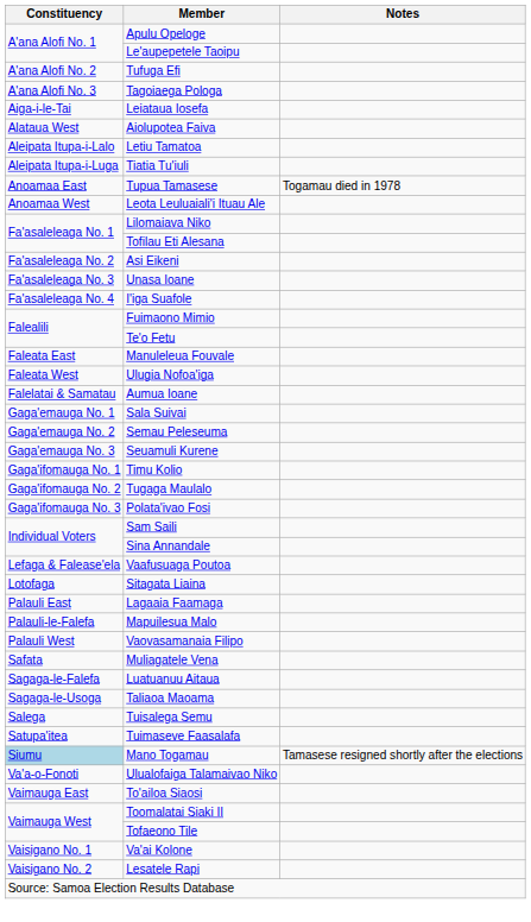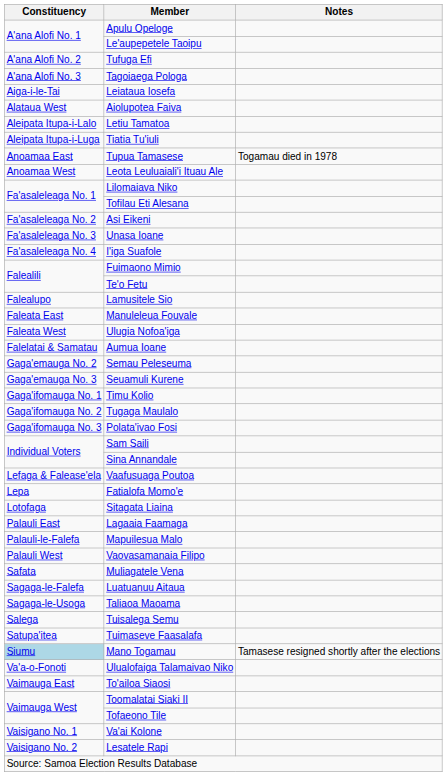+ row: Falealupo | Lamusitele Sio
- row: Gaga'emauga No. 1 | Sala Suivai
+ row: Lepa | Fatialofa Momo'e
